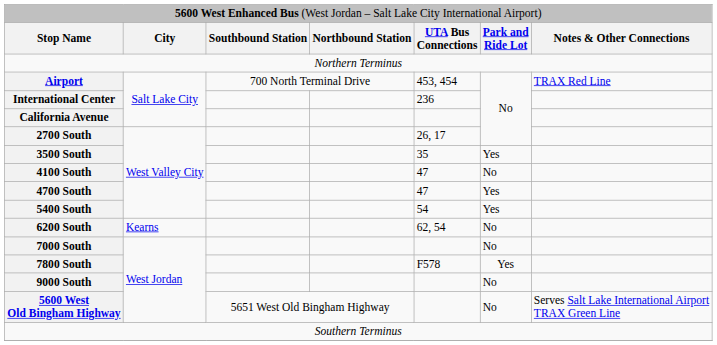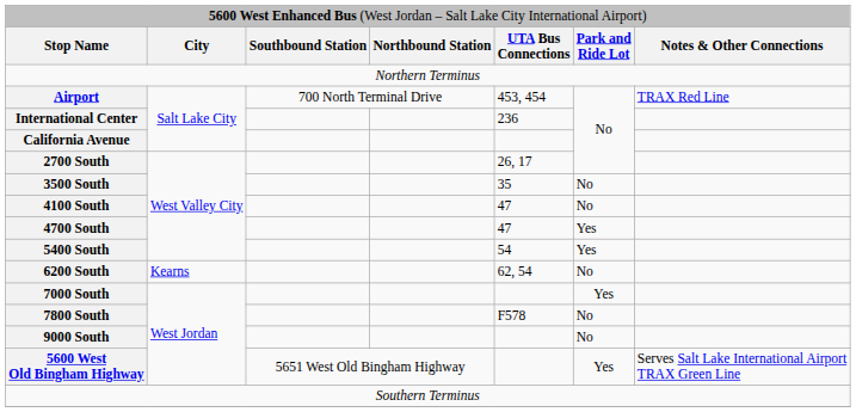3500 South | column 6: Yes -> No
7000 South | column 6: No -> Yes
7800 South | column 6: Yes -> No
5600 West Old Bingham Highway | column 6: No -> Yes
